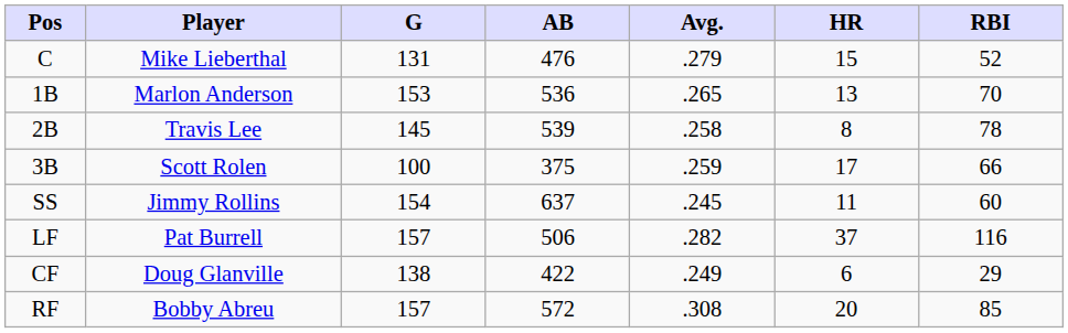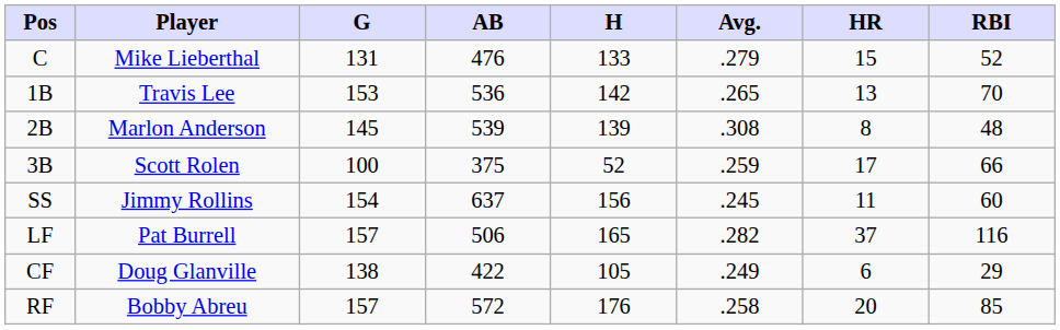+ column: H | 133 | 142 | 139 | 52 | 156 | 165 | 105 | 176
1B | Player: Marlon Anderson -> Travis Lee
2B | Player: Travis Lee -> Marlon Anderson
2B | Avg.: .258 -> .308
2B | RBI: 78 -> 48
RF | Avg.: .308 -> .258
